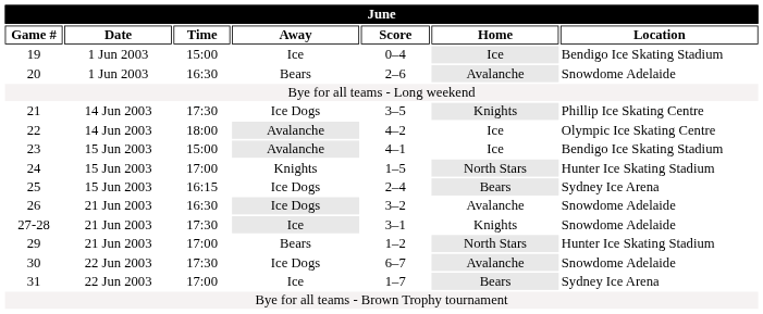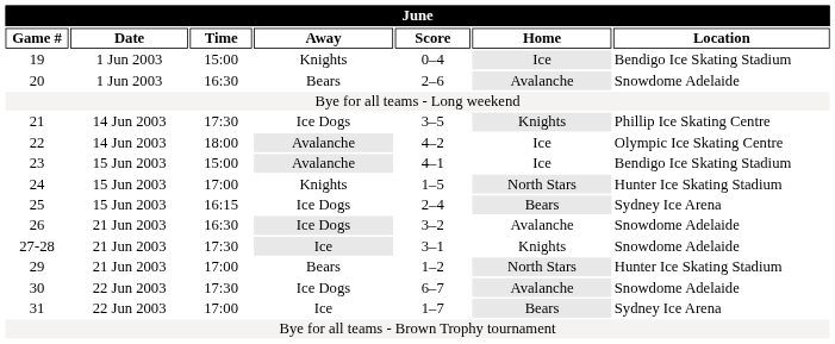19 | Away: Ice -> Knights
